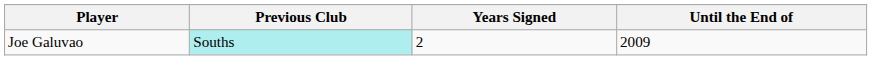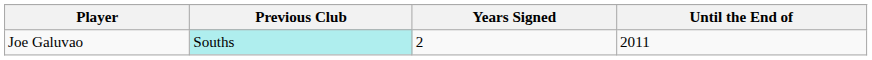Joe Galuvao | Until the End of: 2009 -> 2011
